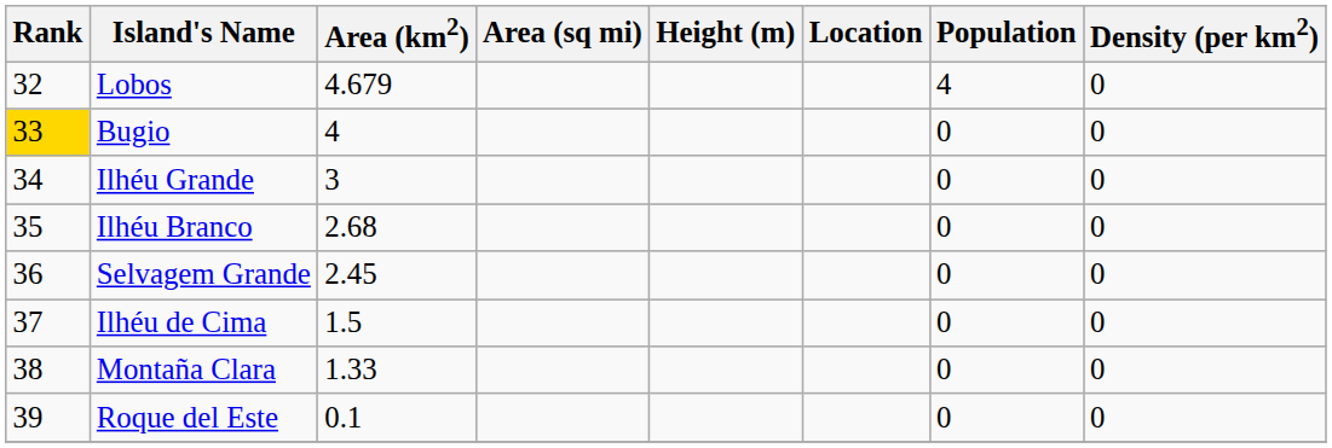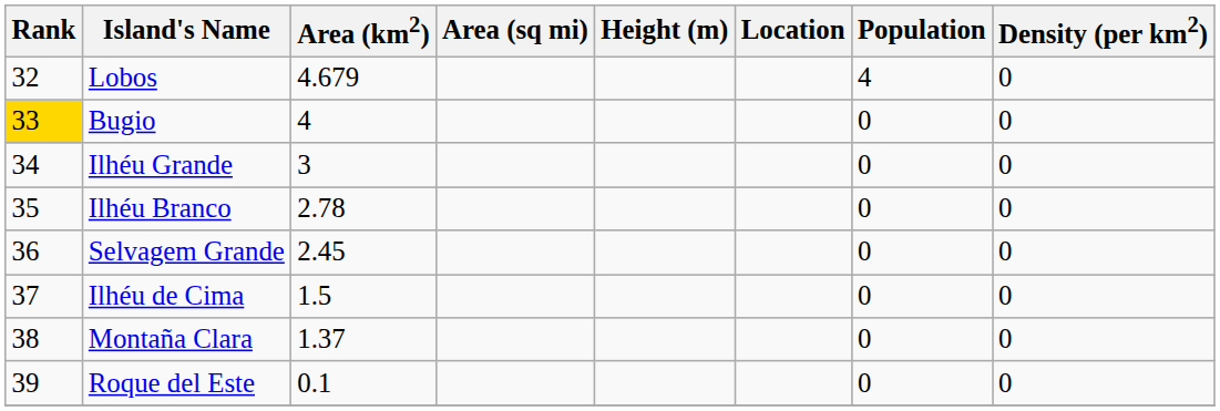Ilhéu Branco | Area (km2): 2.68 -> 2.78
Montaña Clara | Area (km2): 1.33 -> 1.37
